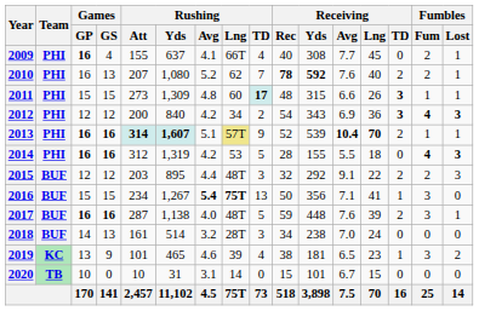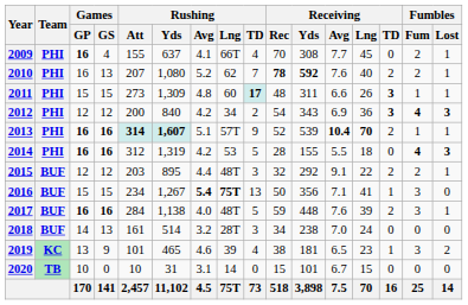2009 | Receiving / Rec: 40 -> 70
2011 | Receiving / Yds: 315 -> 311
2013 | Rushing / Lng: khaki background -> no background
2015 | Fumbles / Lost: 3 -> 1
2017 | Rushing / Att: 287 -> 284
